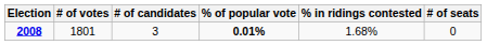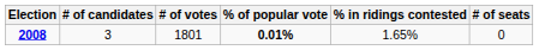columns swapped: # of candidates <-> # of votes
2008 | % in ridings contested: 1.68% -> 1.65%
